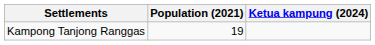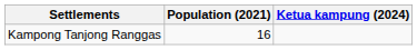Kampong Tanjong Ranggas | Population (2021): 19 -> 16
